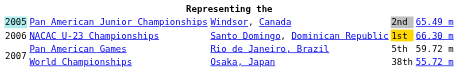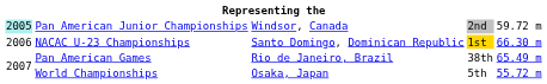Pan American Junior Championships | column 5: 65.49 m -> 59.72 m
Pan American Games | column 4: 5th -> 38th
Pan American Games | column 5: 59.72 m -> 65.49 m
World Championships | column 4: 38th -> 5th
